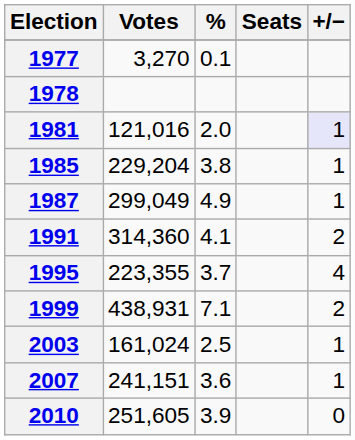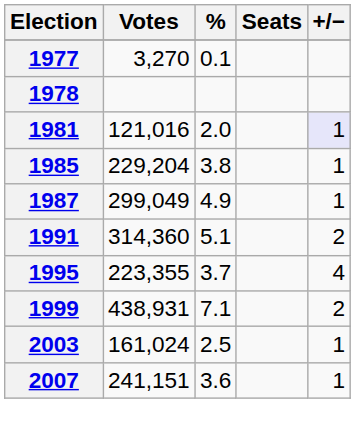1991 | %: 4.1 -> 5.1
- row: 2010 | 251,605 | 3.9 | 0
